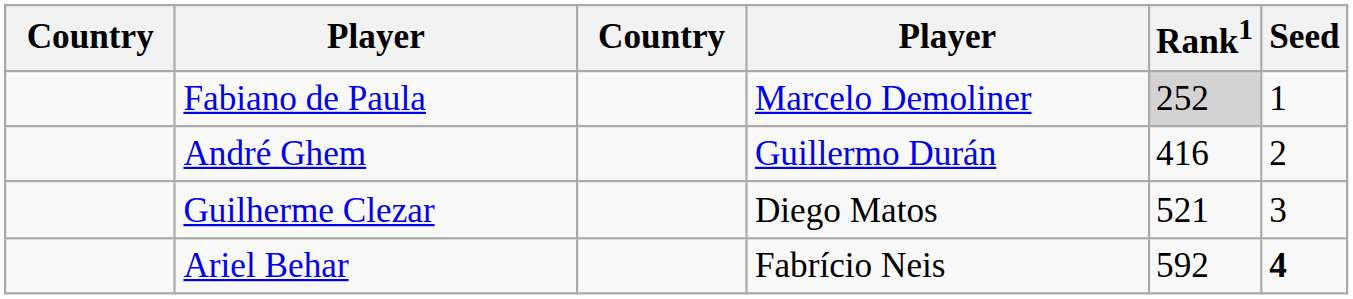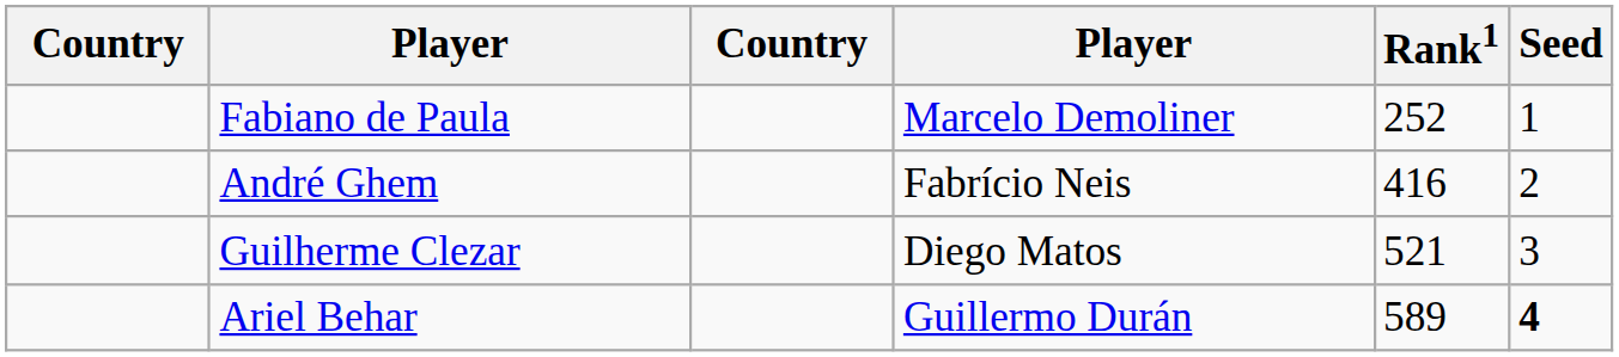Fabiano de Paula | Rank1: lightgrey background -> no background
André Ghem | column 4: Guillermo Durán -> Fabrício Neis
Ariel Behar | column 4: Fabrício Neis -> Guillermo Durán
Ariel Behar | Rank1: 592 -> 589
